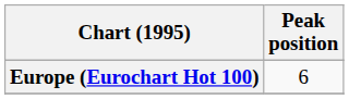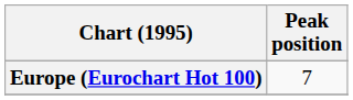Europe (Eurochart Hot 100) | Peak position: 6 -> 7
